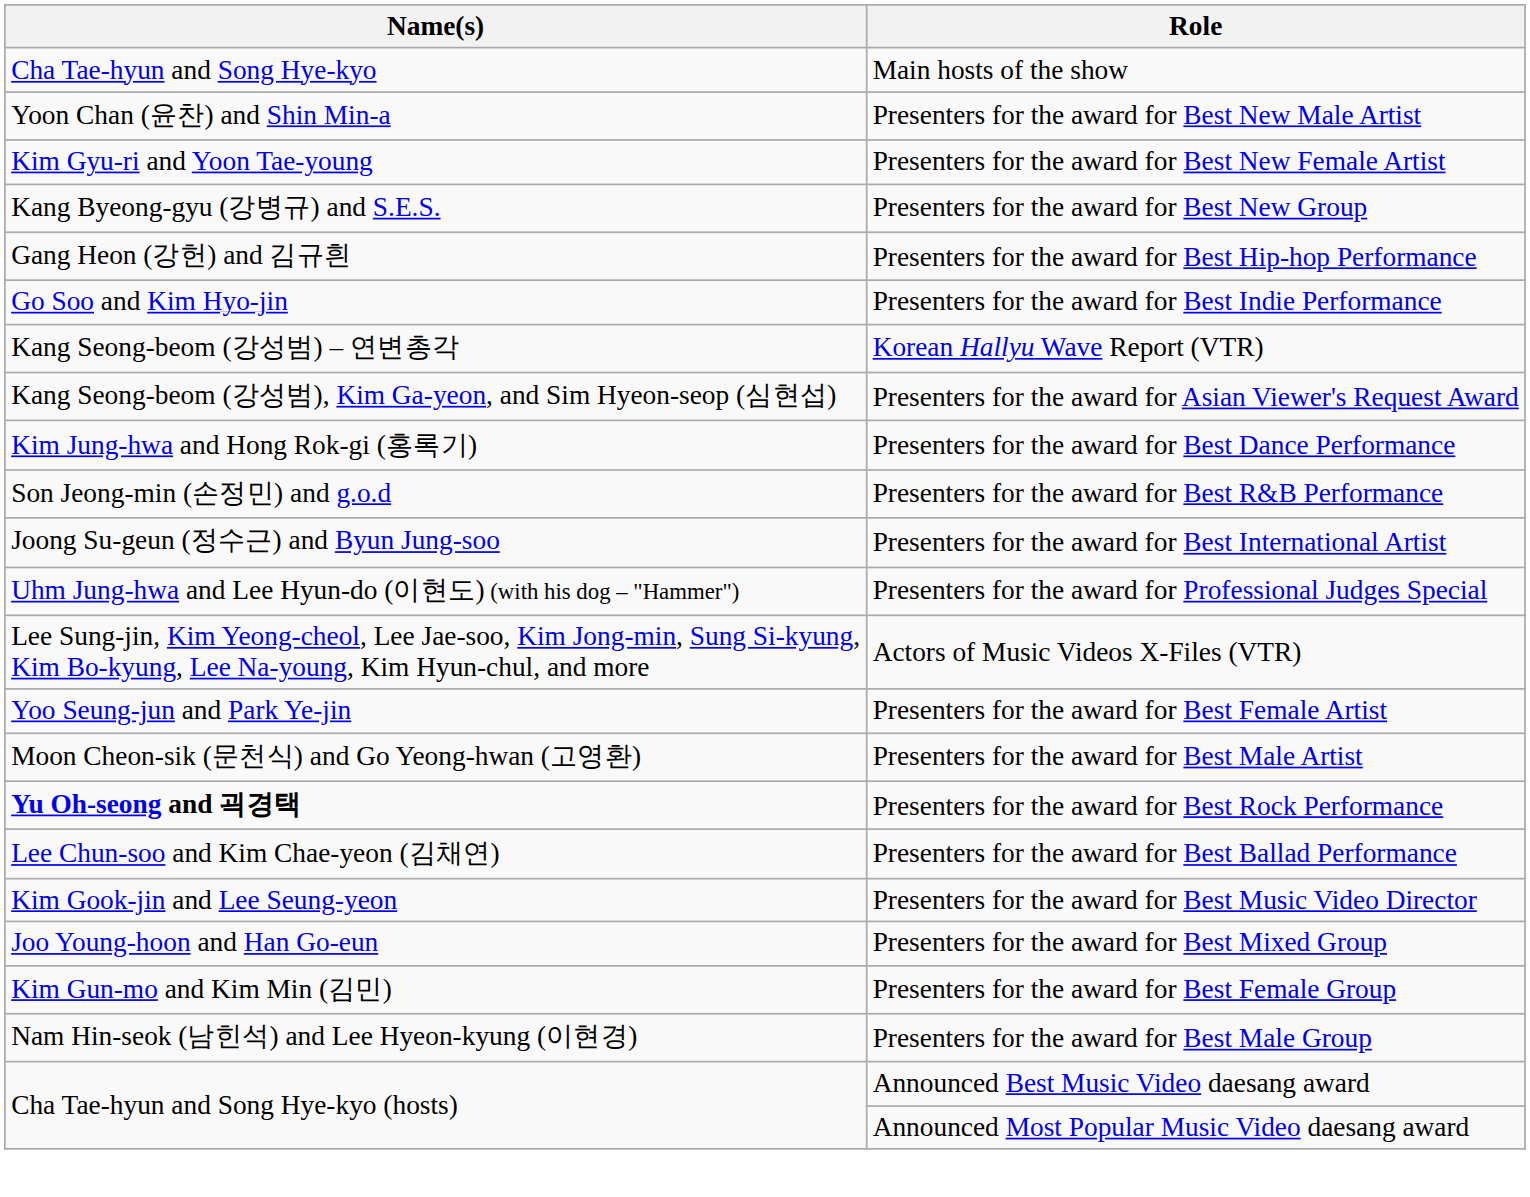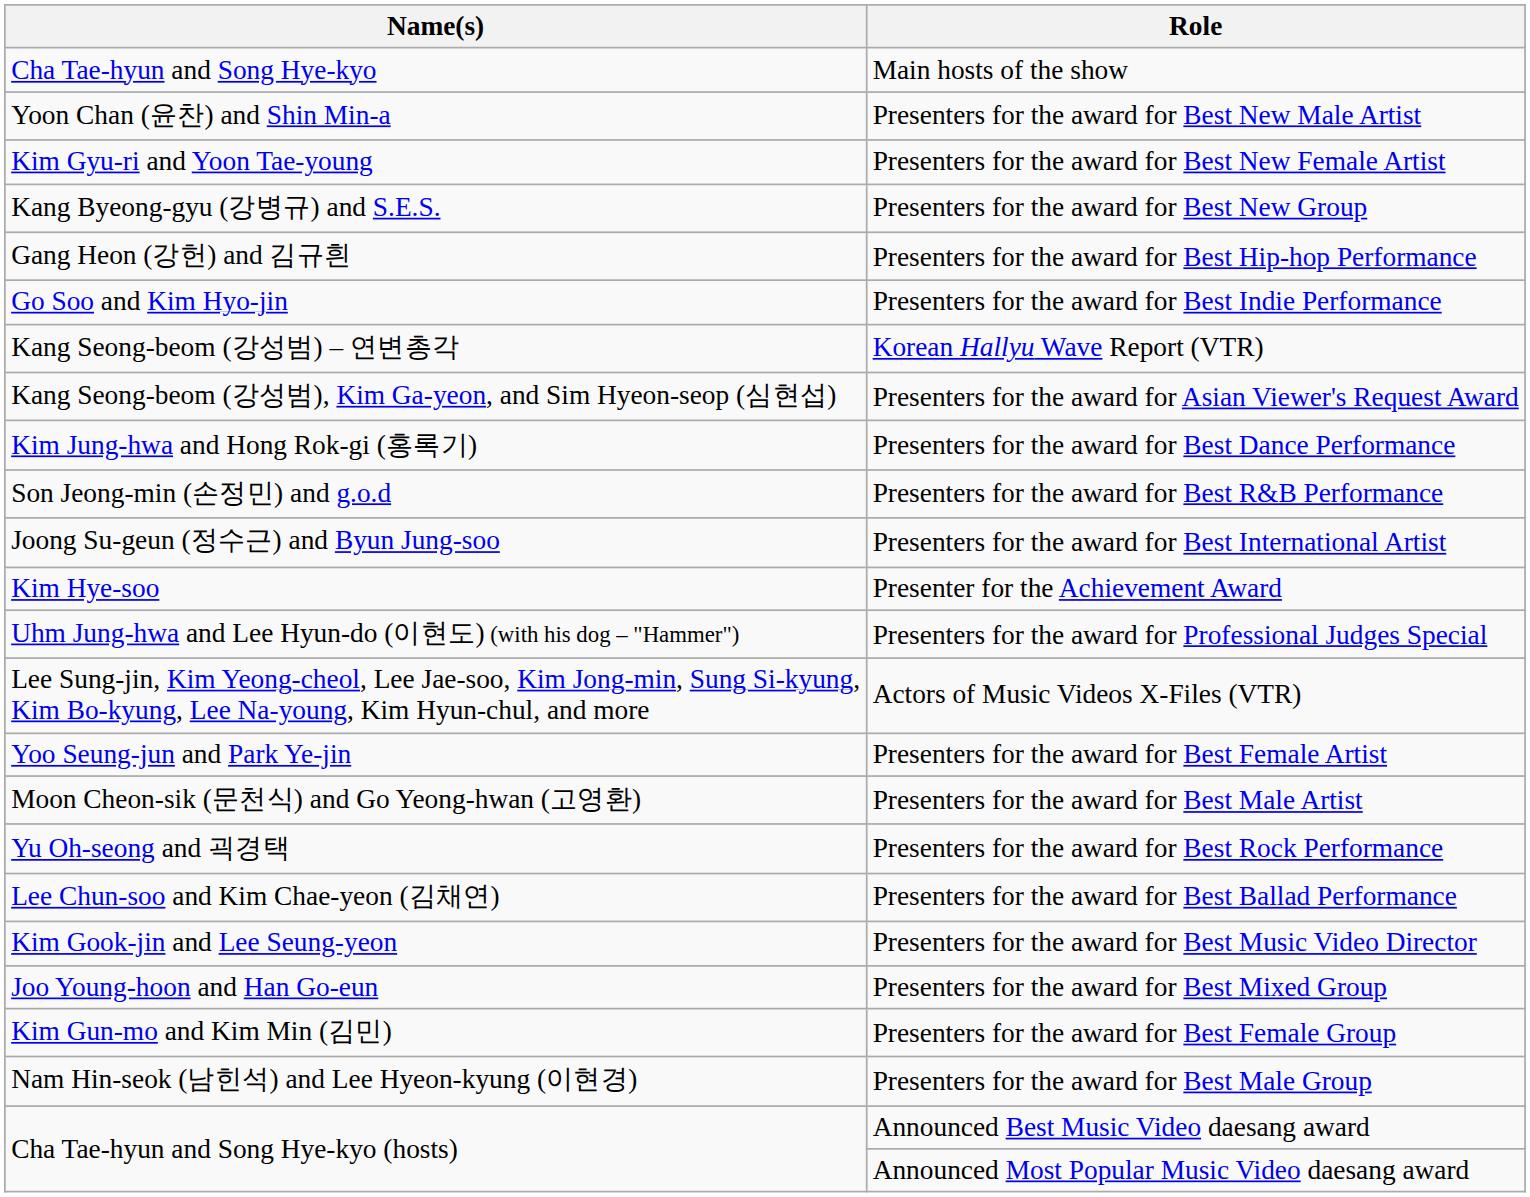+ row: Kim Hye-soo | Presenter for the Achievement Award
Presenters for the award for Best Rock Performance | Name(s): bold -> normal
